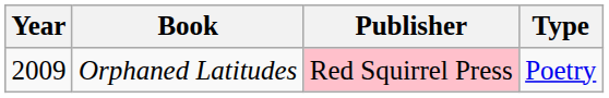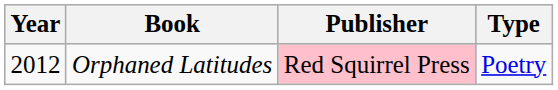Orphaned Latitudes | Year: 2009 -> 2012
